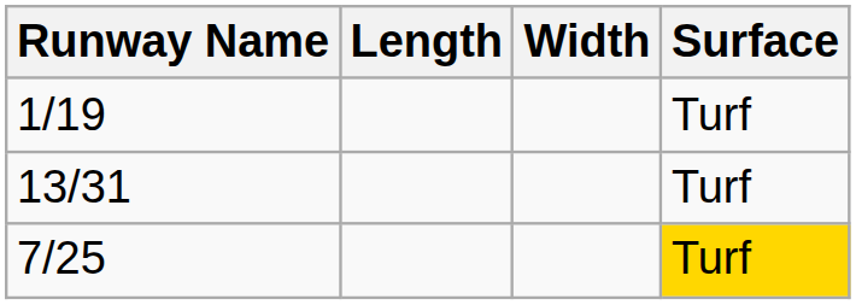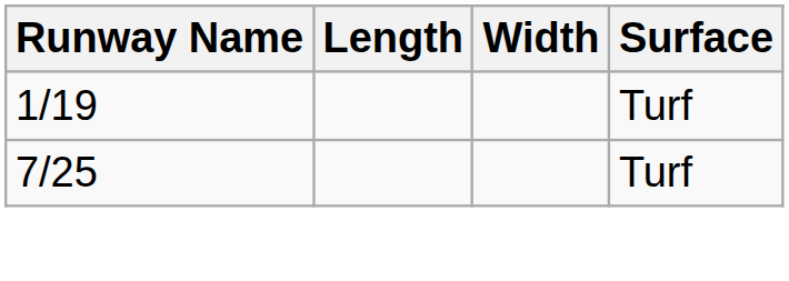- row: 13/31 | Turf
7/25 | Surface: gold background -> no background
